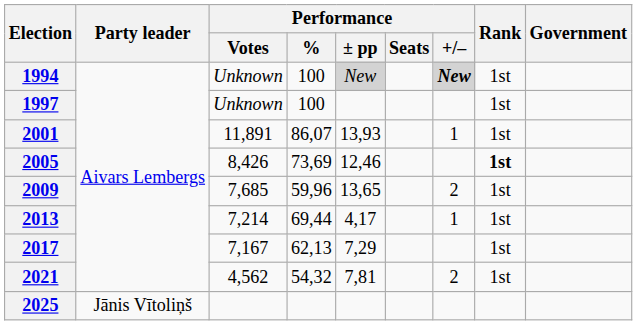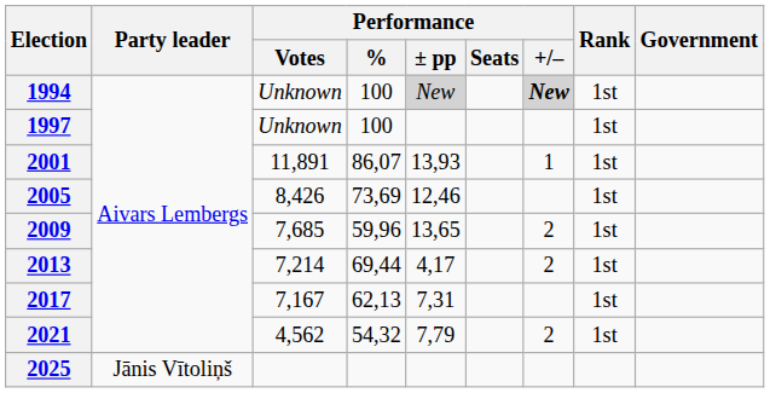2005 | Rank: bold -> normal
2013 | Performance / +/–: 1 -> 2
2017 | Performance / ± pp: 7,29 -> 7,31
2021 | Performance / ± pp: 7,81 -> 7,79
